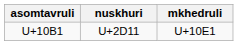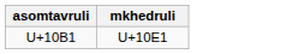- column: nuskhuri | U+2D11
